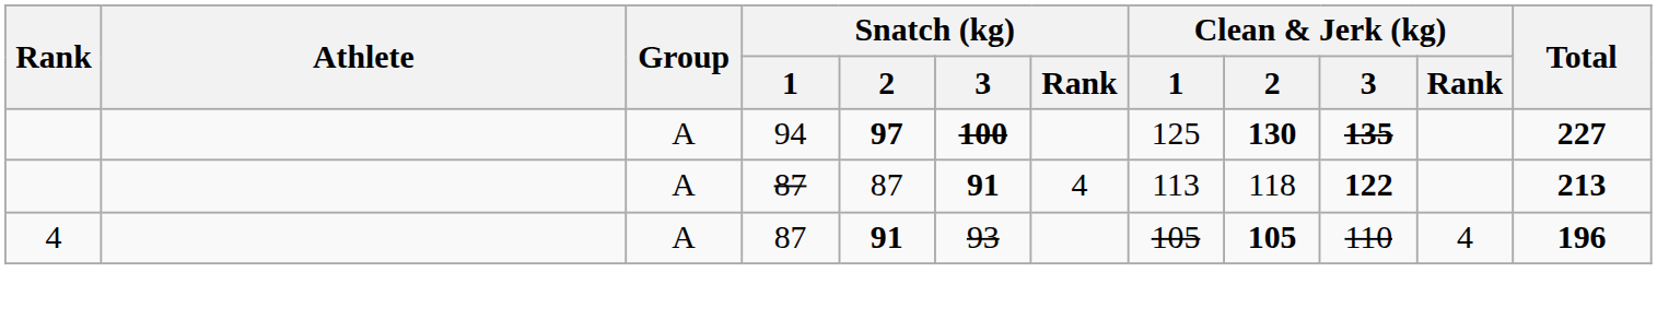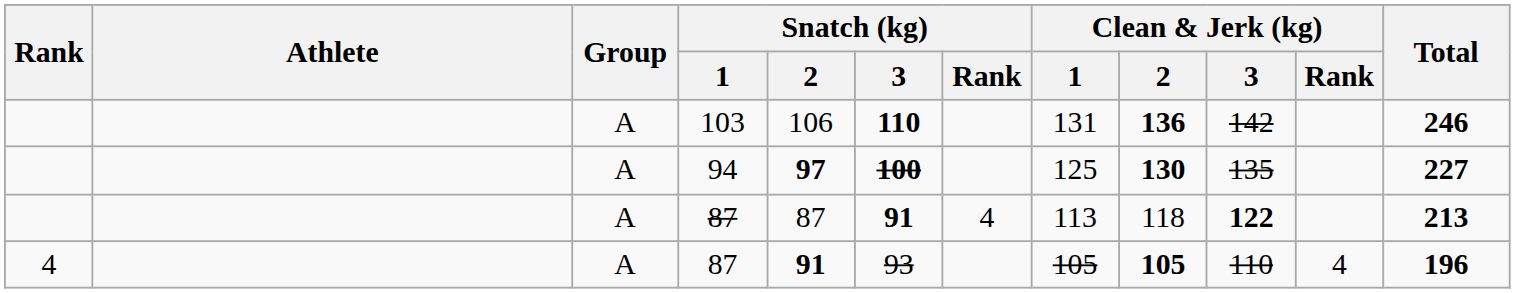+ row: A | 103 | 106 | 110 | 131 | 136 | 142 | 246
94 | Clean & Jerk (kg) / 3: bold -> normal
